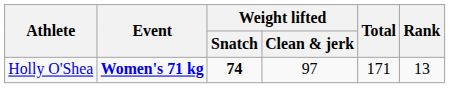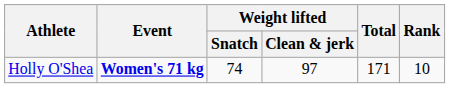Holly O'Shea | Weight lifted / Snatch: bold -> normal
Holly O'Shea | Rank: 13 -> 10
